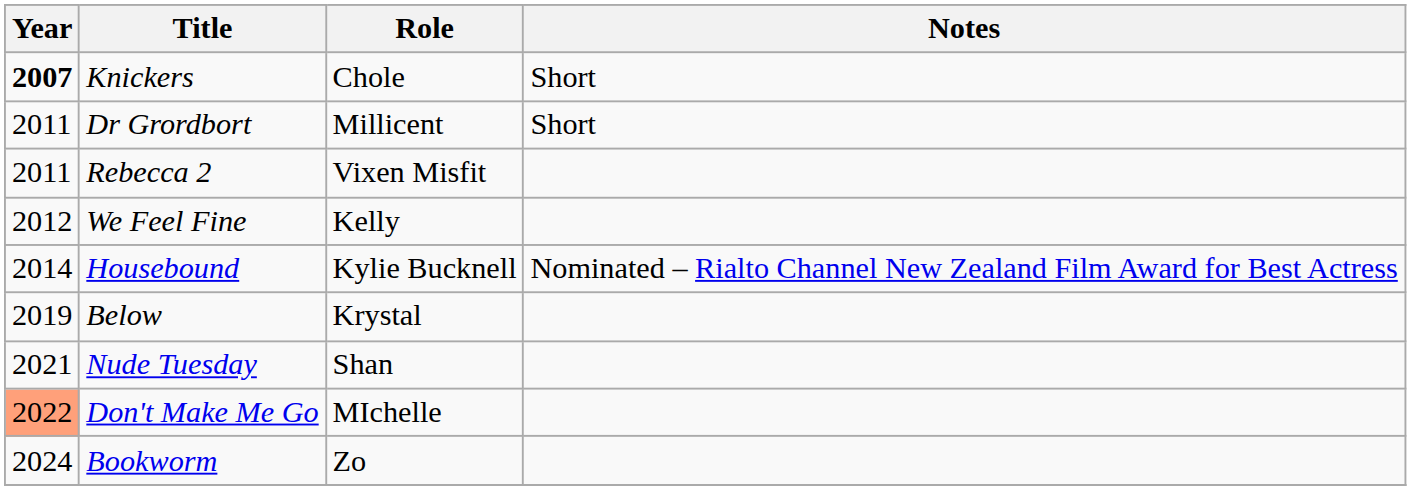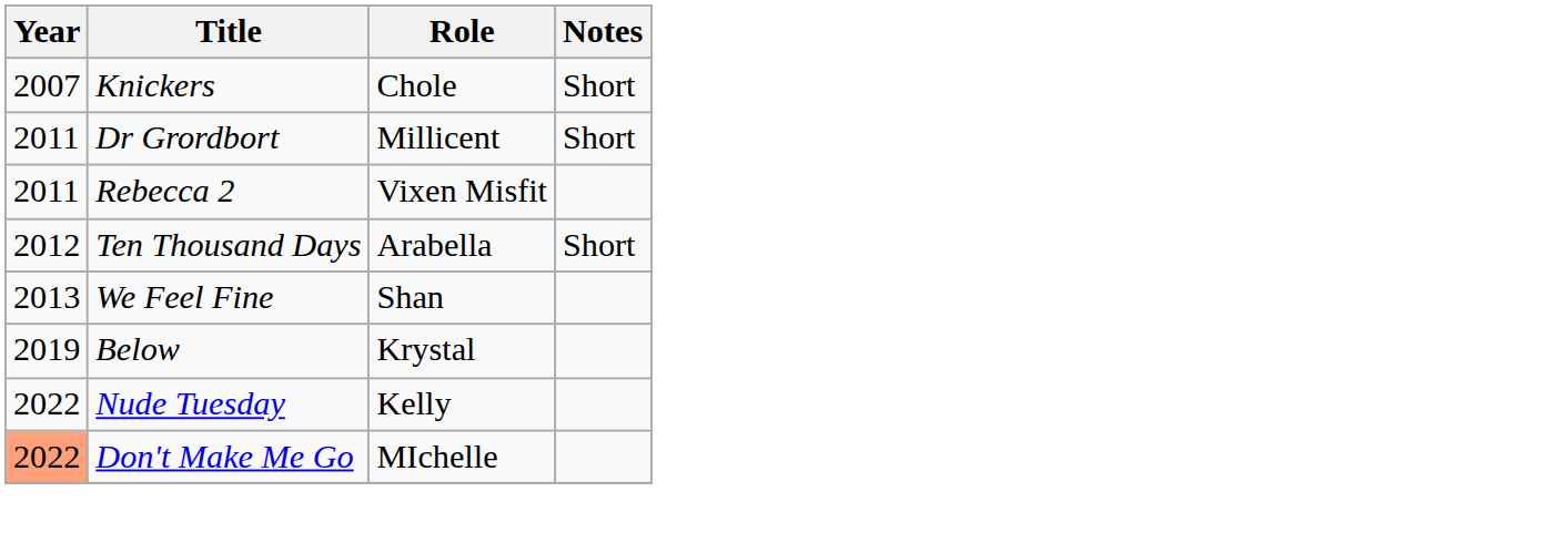Knickers | Year: bold -> normal
+ row: 2012 | Ten Thousand Days | Arabella | Short
We Feel Fine | Year: 2012 -> 2013
We Feel Fine | Role: Kelly -> Shan
- row: 2014 | Housebound | Kylie Bucknell | Nominated – Rialto Channel New Zealand Film Award for Best Actress
Nude Tuesday | Year: 2021 -> 2022
Nude Tuesday | Role: Shan -> Kelly
- row: 2024 | Bookworm | Zo
